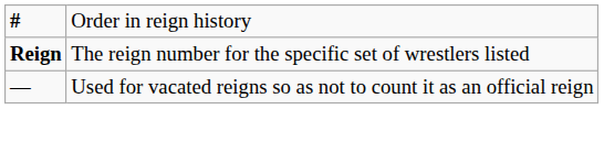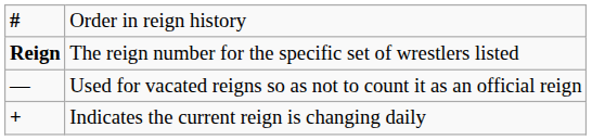+ row: + | Indicates the current reign is changing daily
